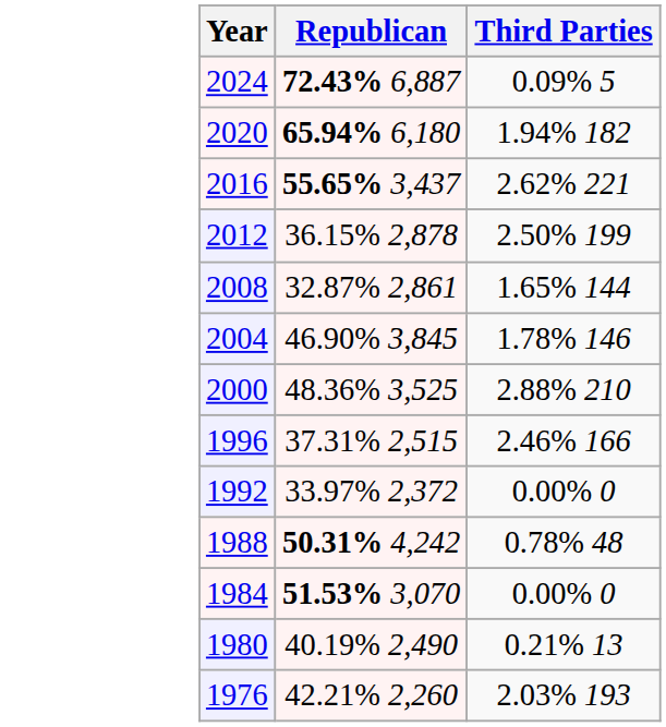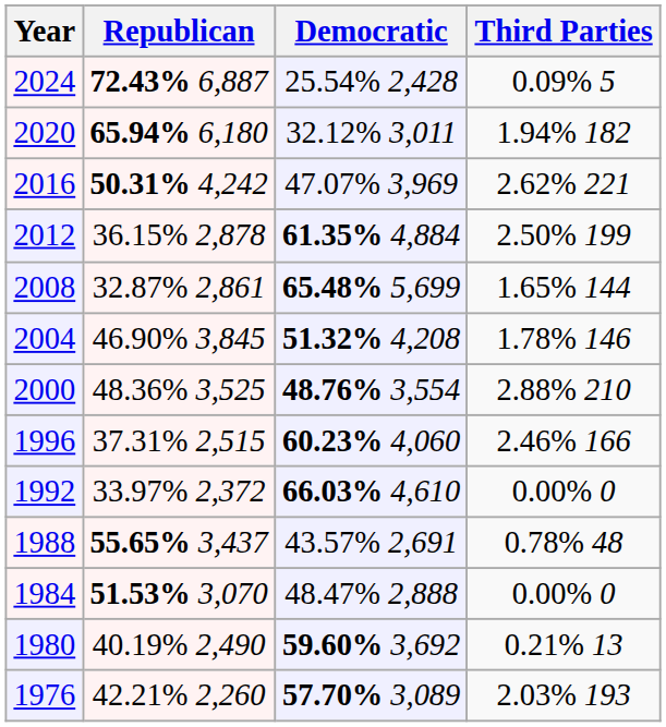+ column: Democratic | 25.54% 2,428 | 32.12% 3,011 | 47.07% 3,969 | 61.35% 4,884 | 65.48% 5,699 | 51.32% 4,208 | 48.76% 3,554 | 60.23% 4,060 | 66.03% 4,610 | 43.57% 2,691 | 48.47% 2,888 | 59.60% 3,692 | 57.70% 3,089
2016 | Republican: 55.65% 3,437 -> 50.31% 4,242
1988 | Republican: 50.31% 4,242 -> 55.65% 3,437
